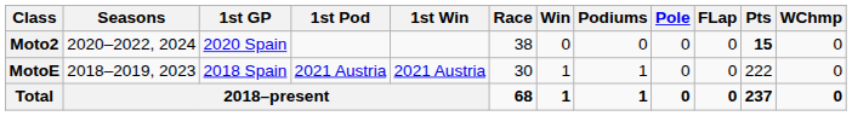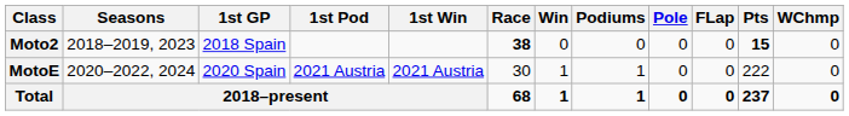Moto2 | Seasons: 2020–2022, 2024 -> 2018–2019, 2023
Moto2 | 1st GP: 2020 Spain -> 2018 Spain
Moto2 | Race: normal -> bold
MotoE | Seasons: 2018–2019, 2023 -> 2020–2022, 2024
MotoE | 1st GP: 2018 Spain -> 2020 Spain
